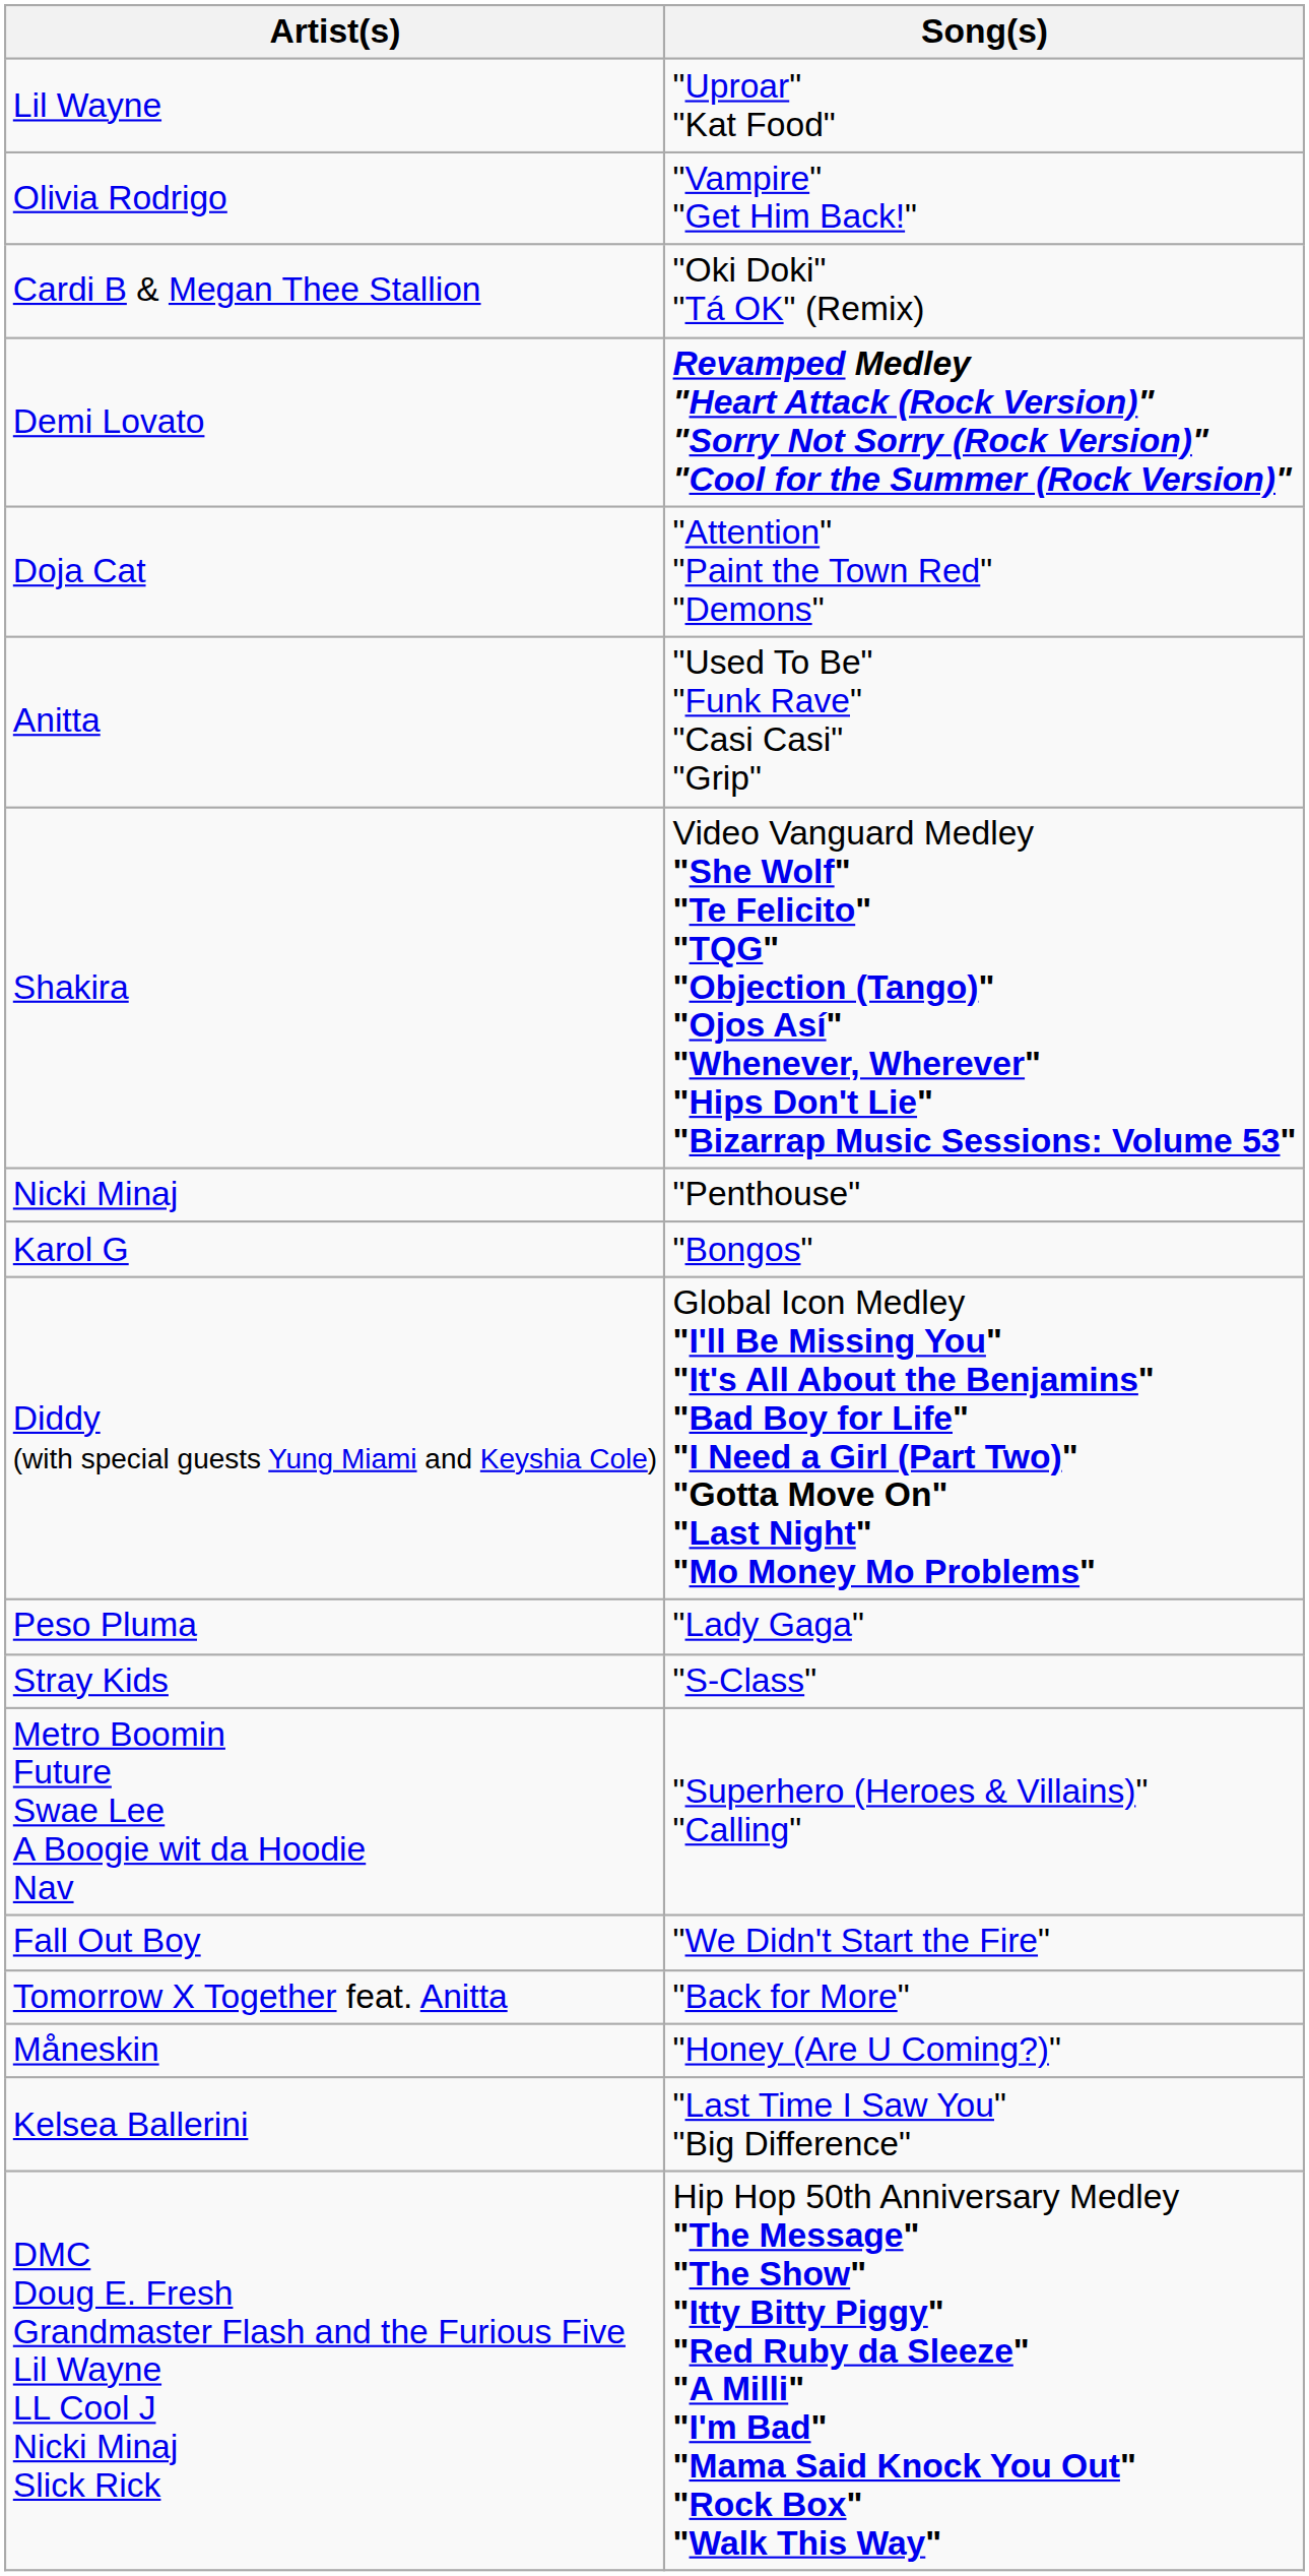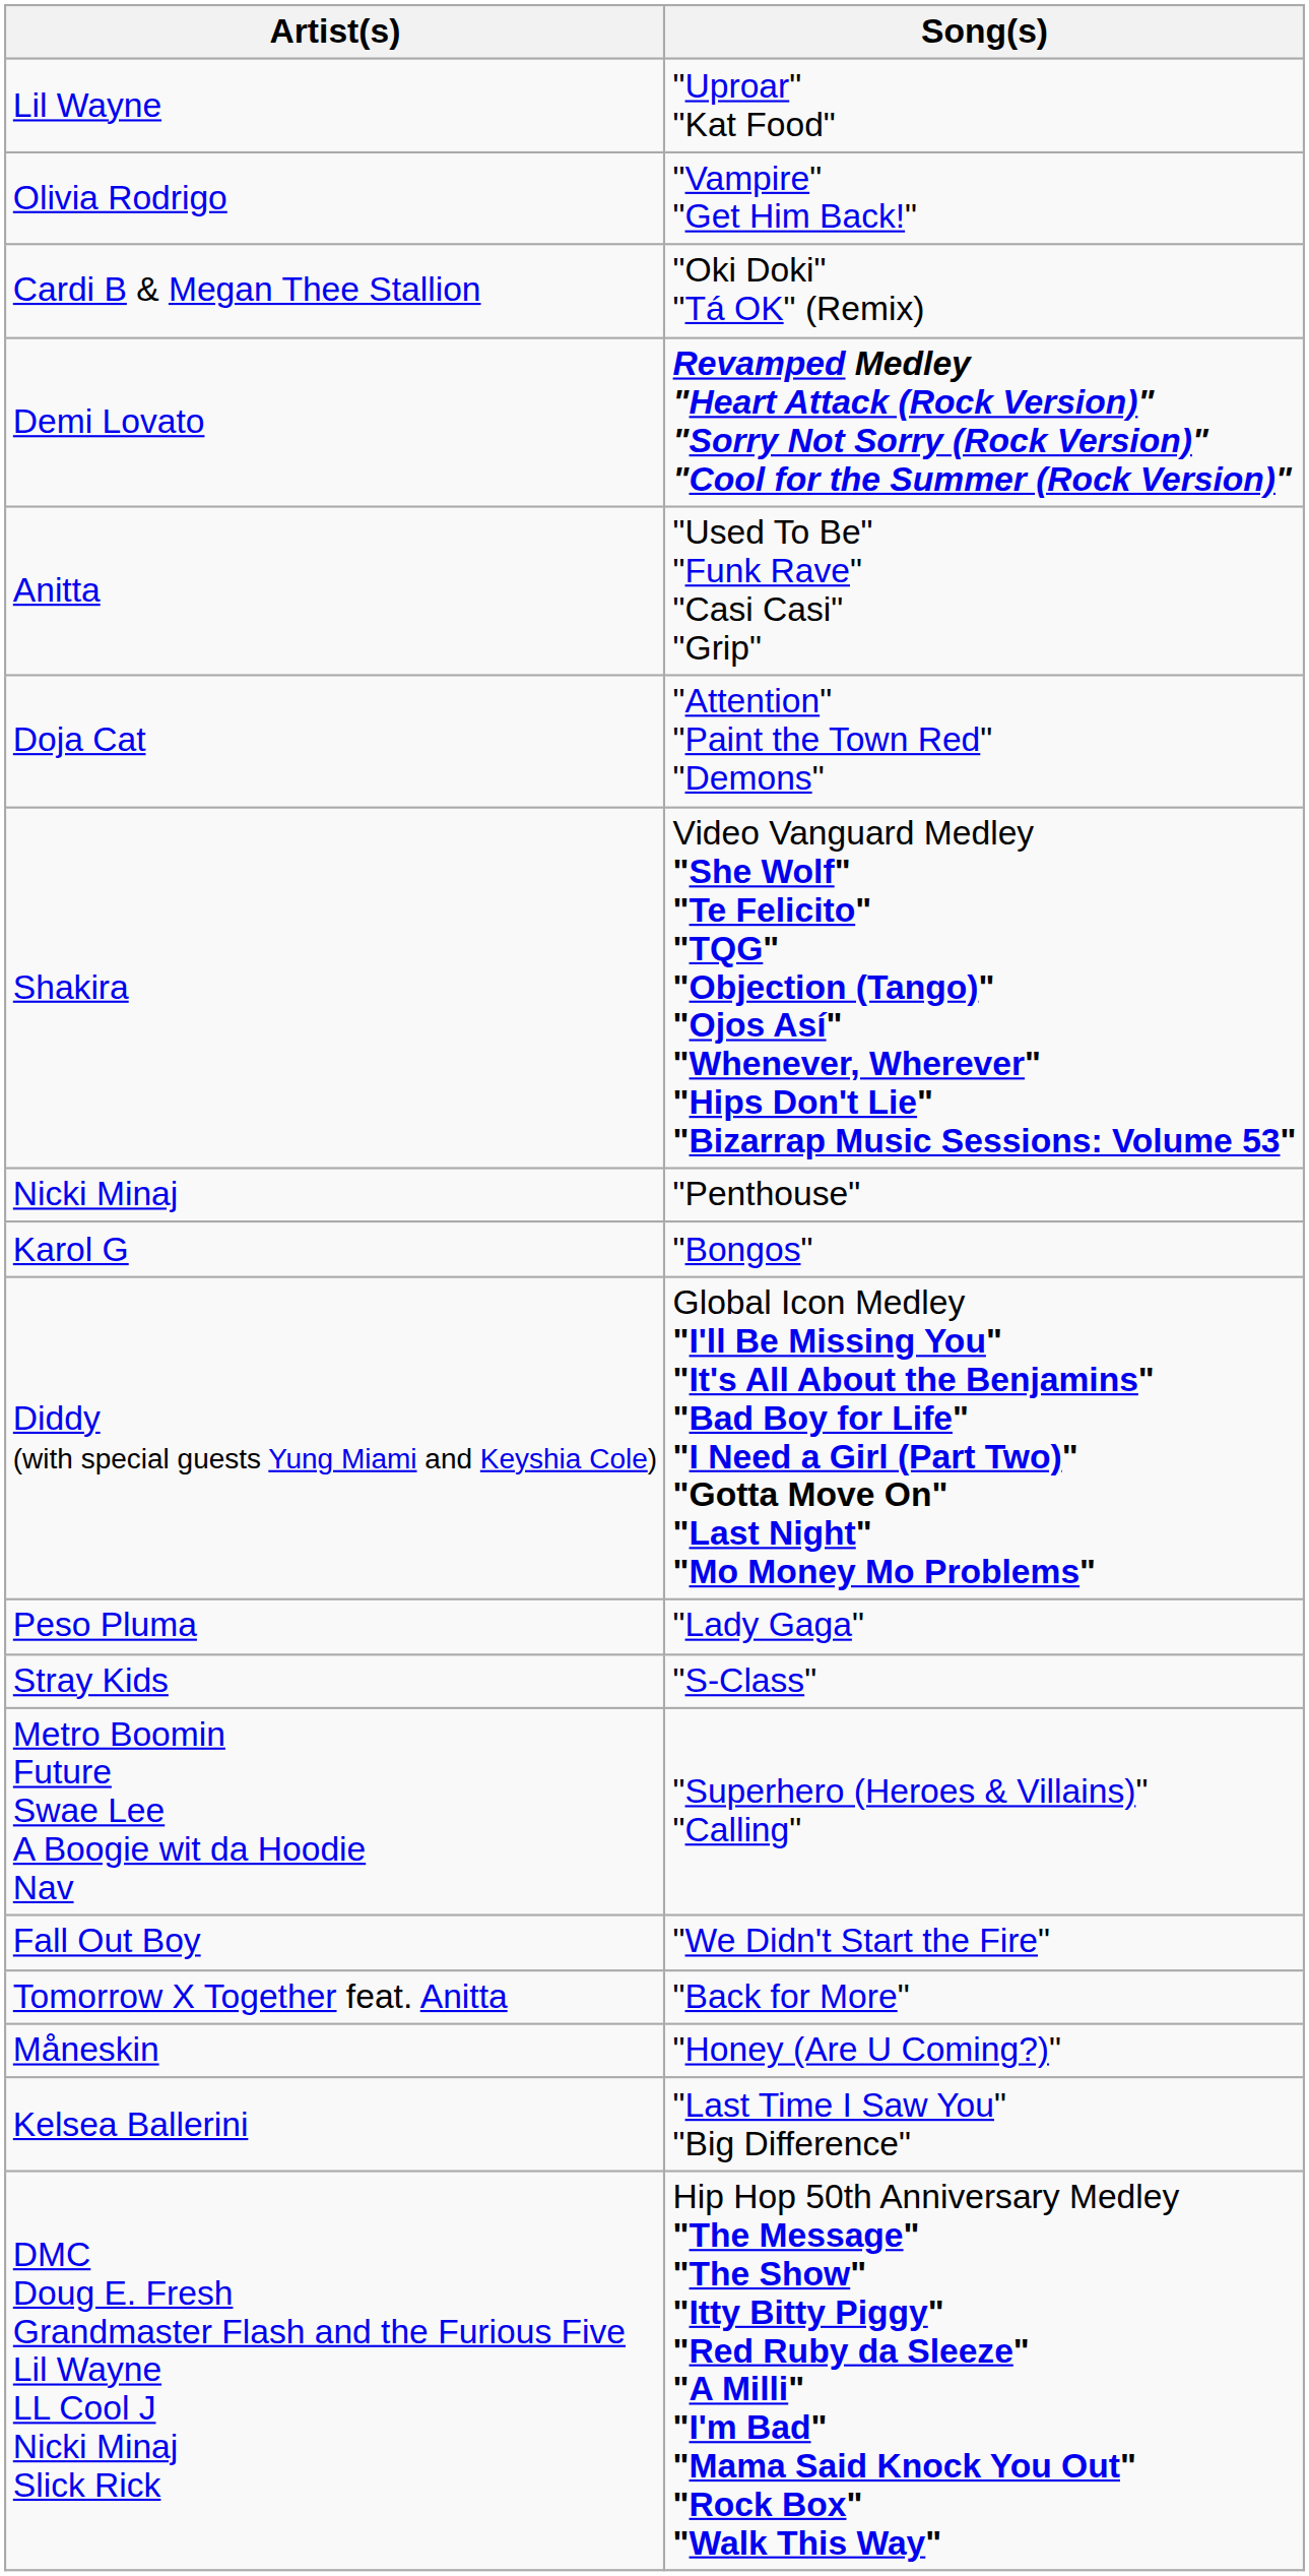rows swapped: Anitta <-> Doja Cat
